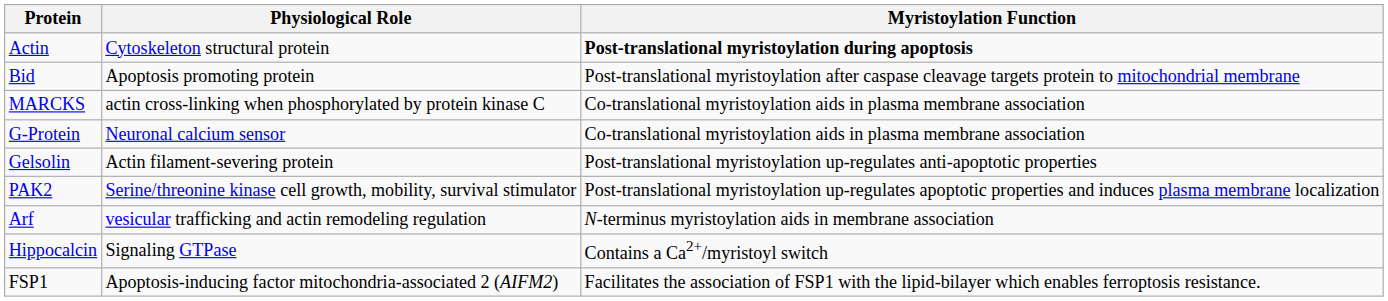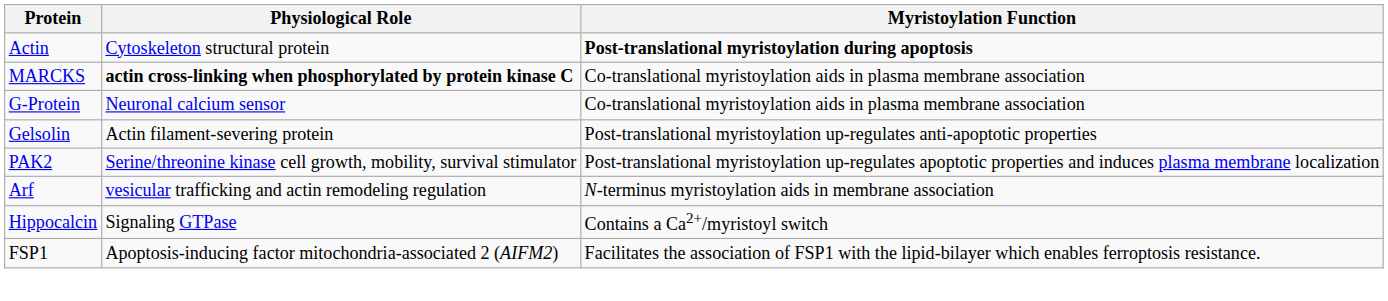- row: Bid | Apoptosis promoting protein | Post-translational myristoylation after caspase cleavage targets protein to mitochondrial membrane
MARCKS | Physiological Role: normal -> bold
